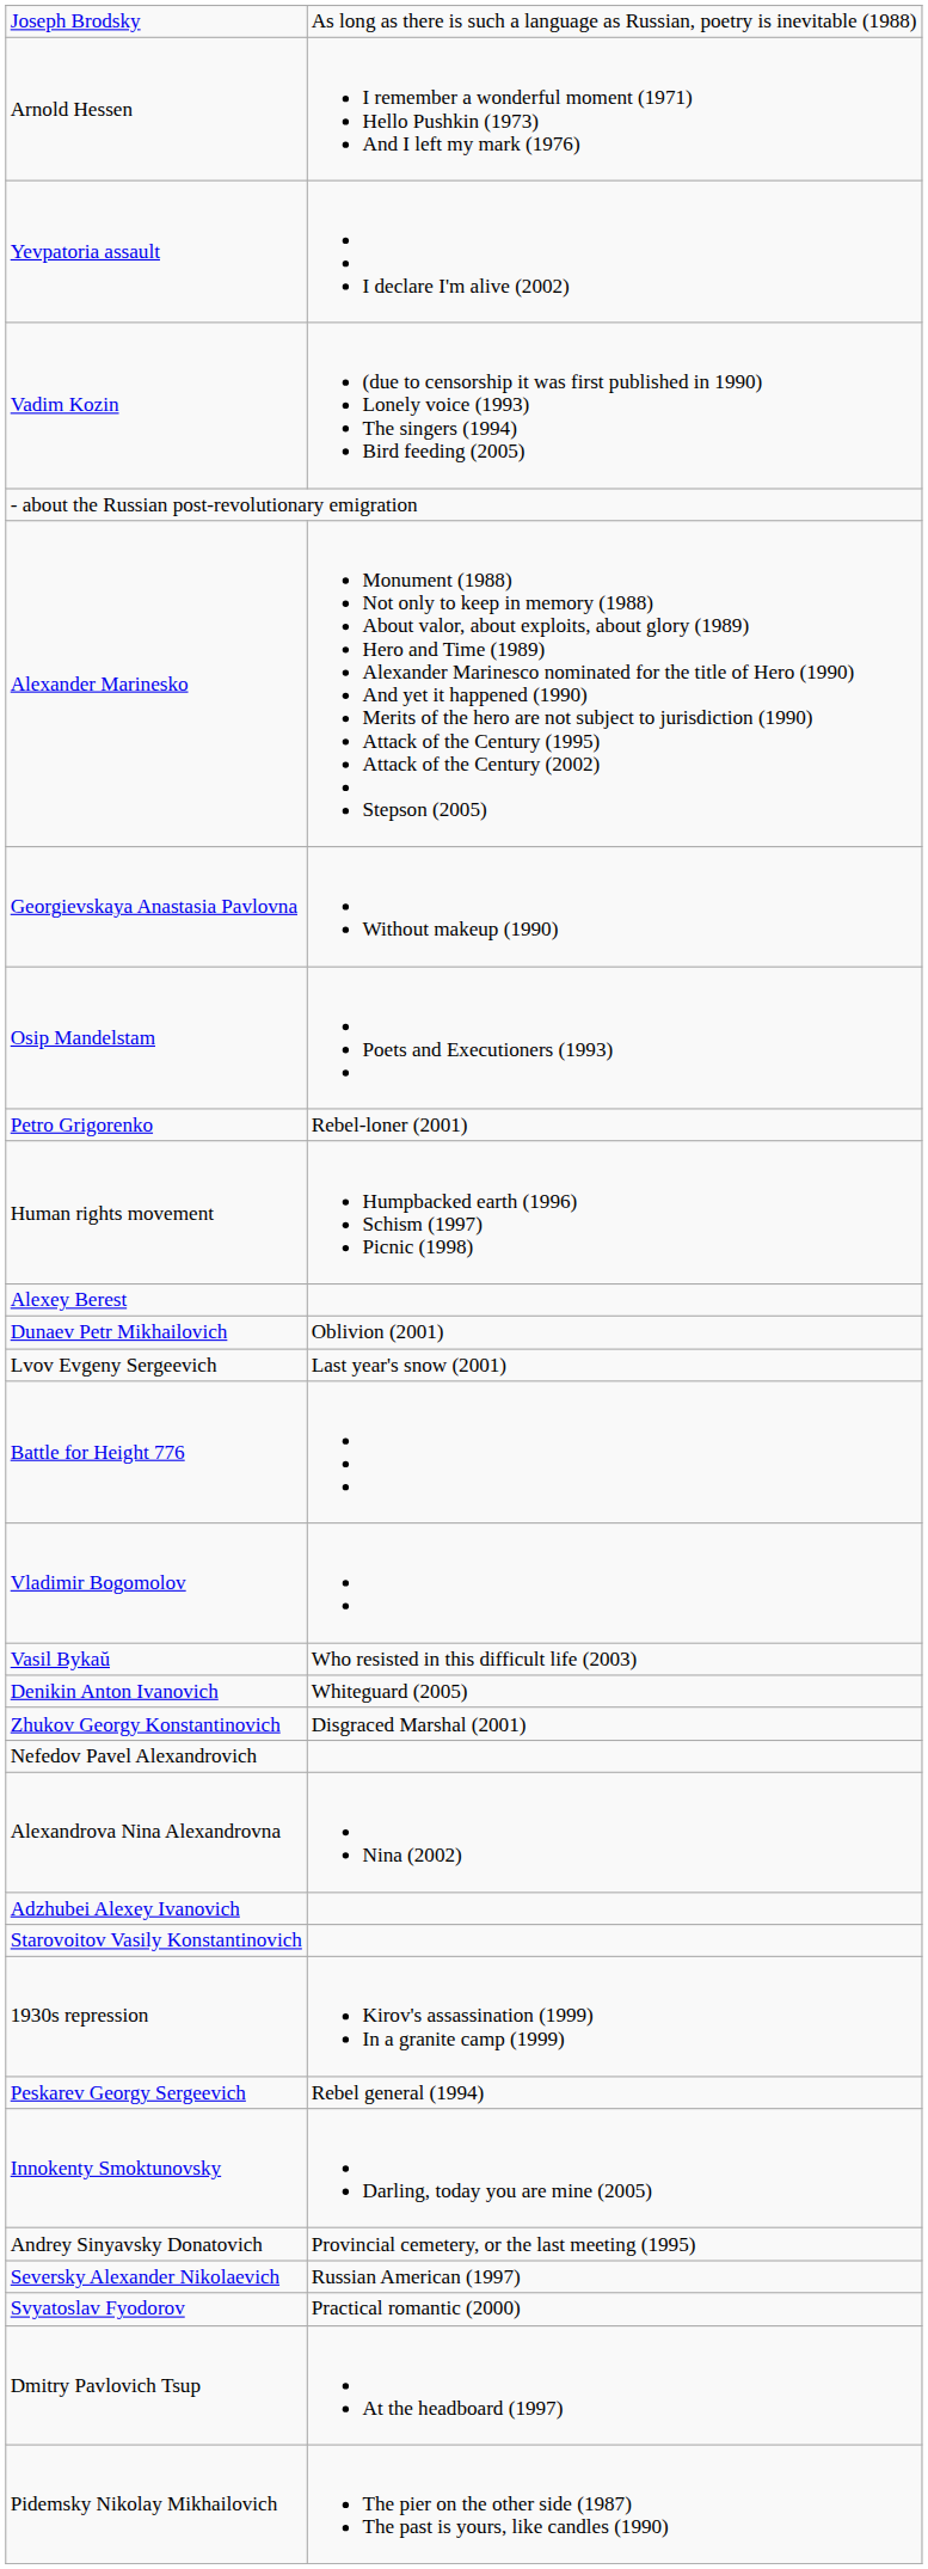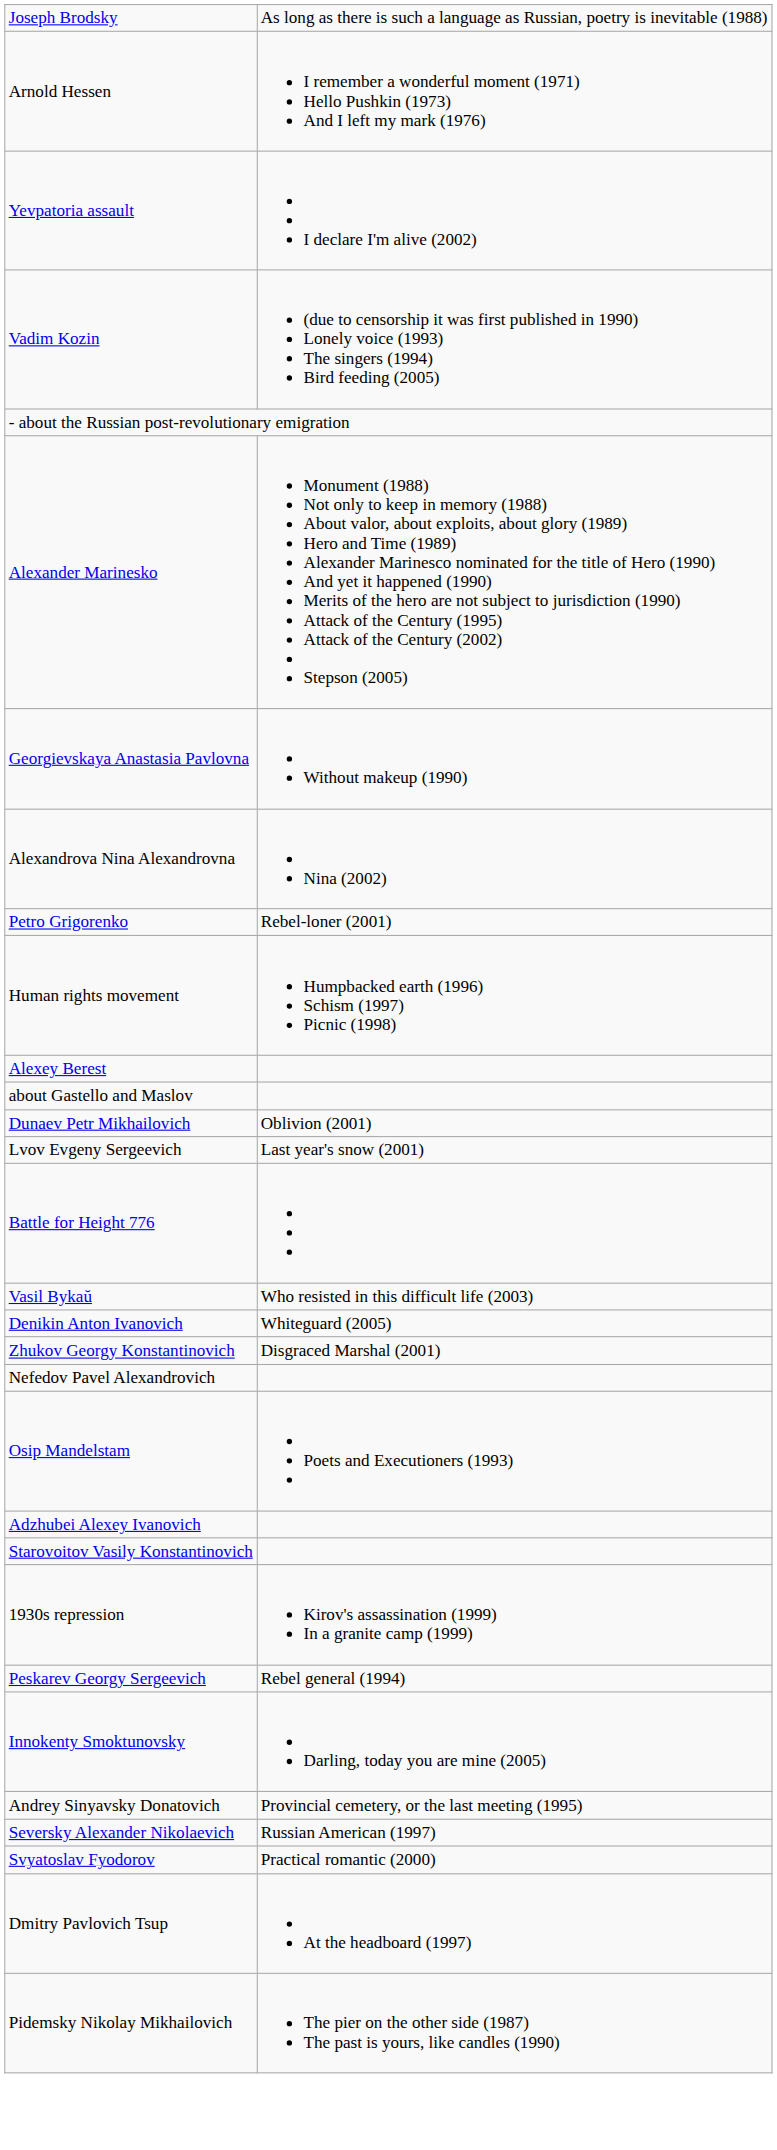rows swapped: Osip Mandelstam <-> Alexandrova Nina Alexandrovna
+ row: about Gastello and Maslov
- row: Vladimir Bogomolov
